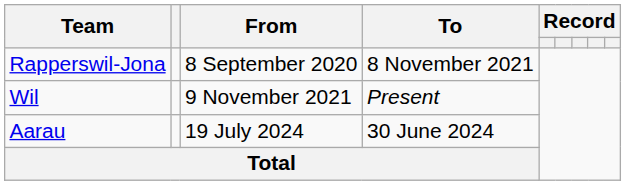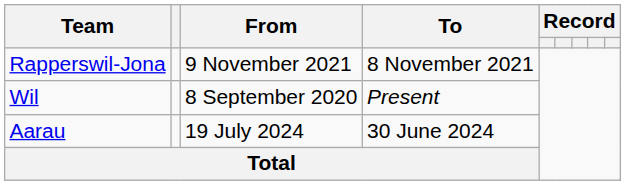Rapperswil-Jona | From: 8 September 2020 -> 9 November 2021
Wil | From: 9 November 2021 -> 8 September 2020
